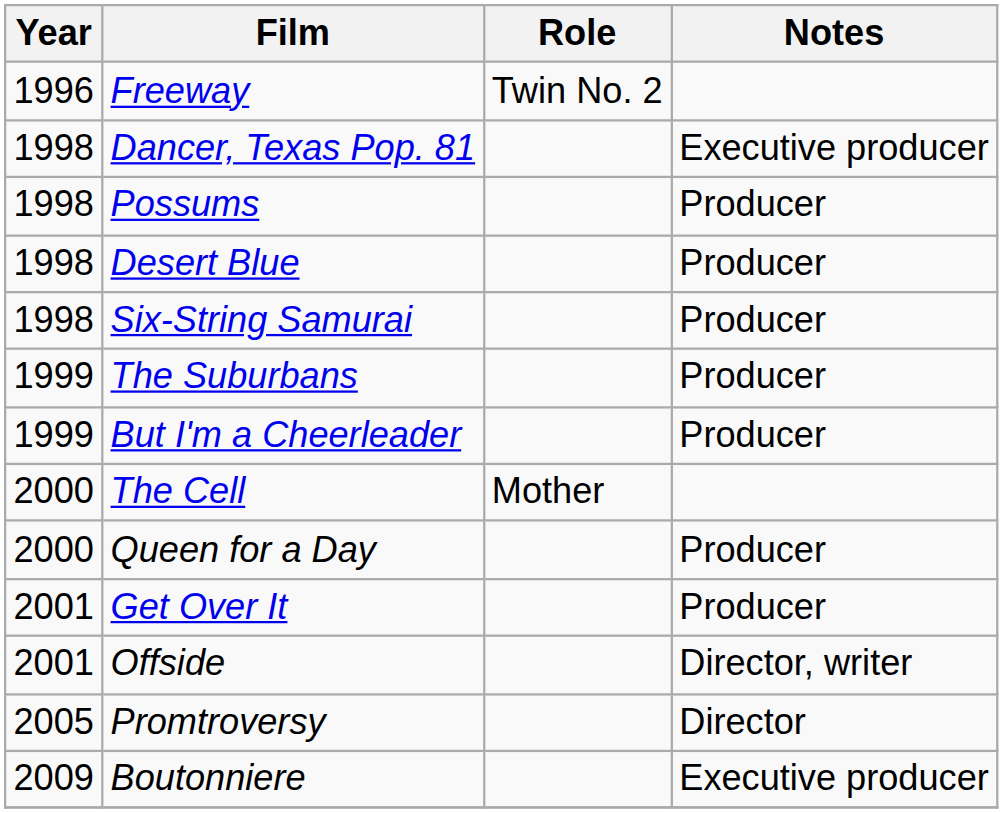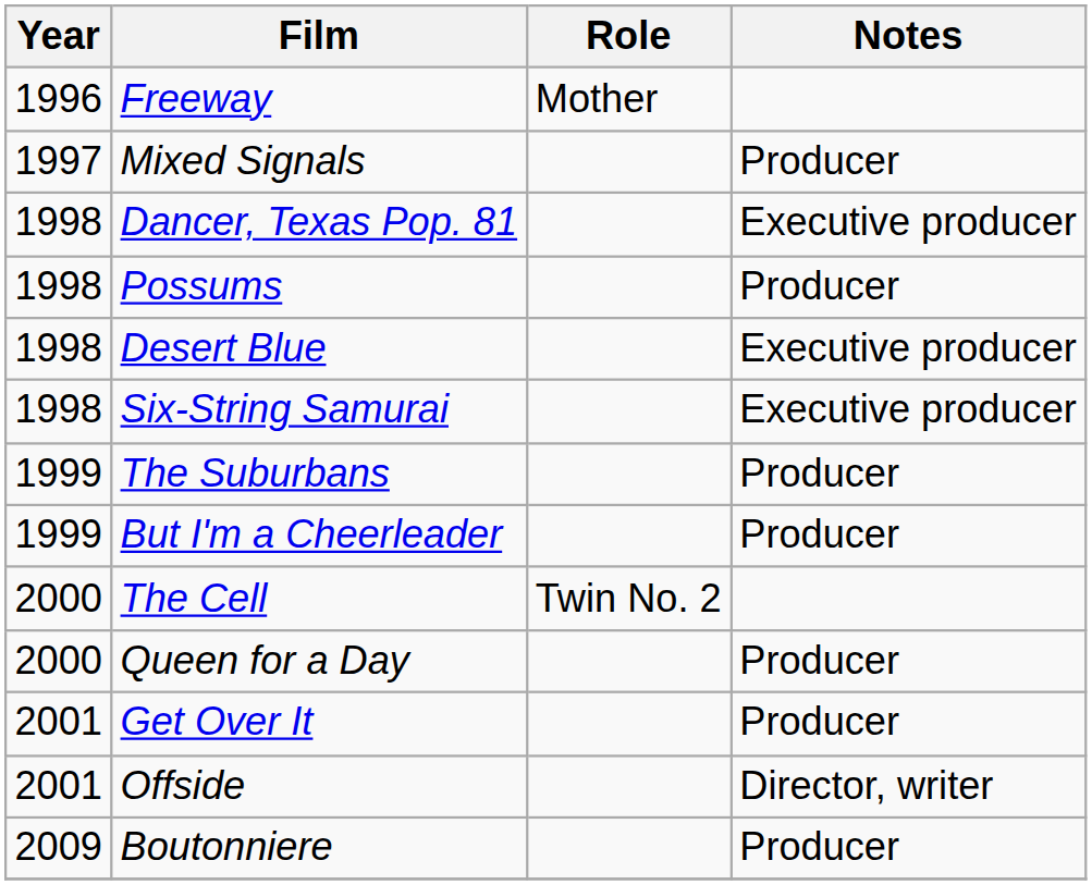Freeway | Role: Twin No. 2 -> Mother
+ row: 1997 | Mixed Signals | Producer
Desert Blue | Notes: Producer -> Executive producer
Six-String Samurai | Notes: Producer -> Executive producer
The Cell | Role: Mother -> Twin No. 2
- row: 2005 | Promtroversy | Director
Boutonniere | Notes: Executive producer -> Producer
